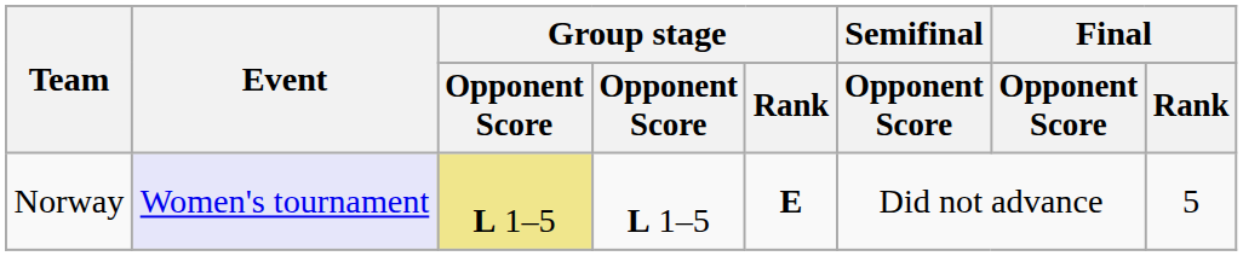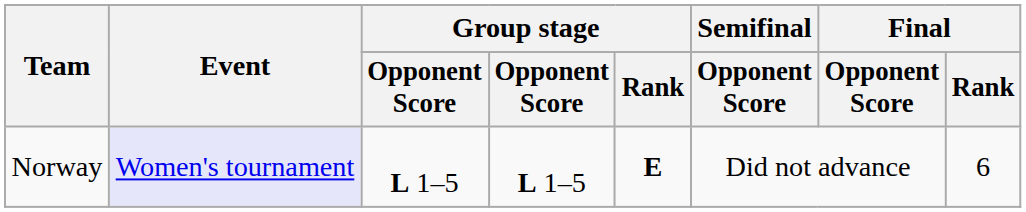Norway | column 3: khaki background -> no background
Norway | Final / Rank: 5 -> 6
